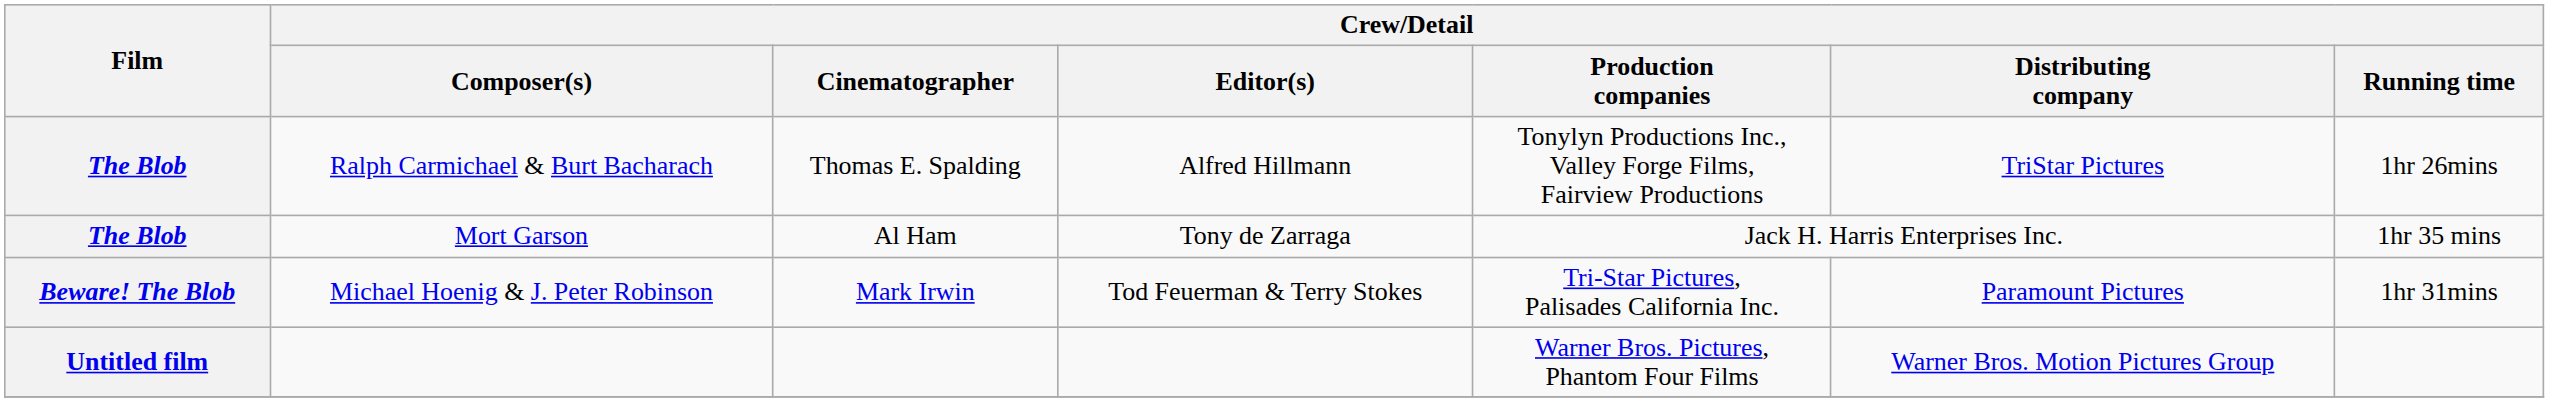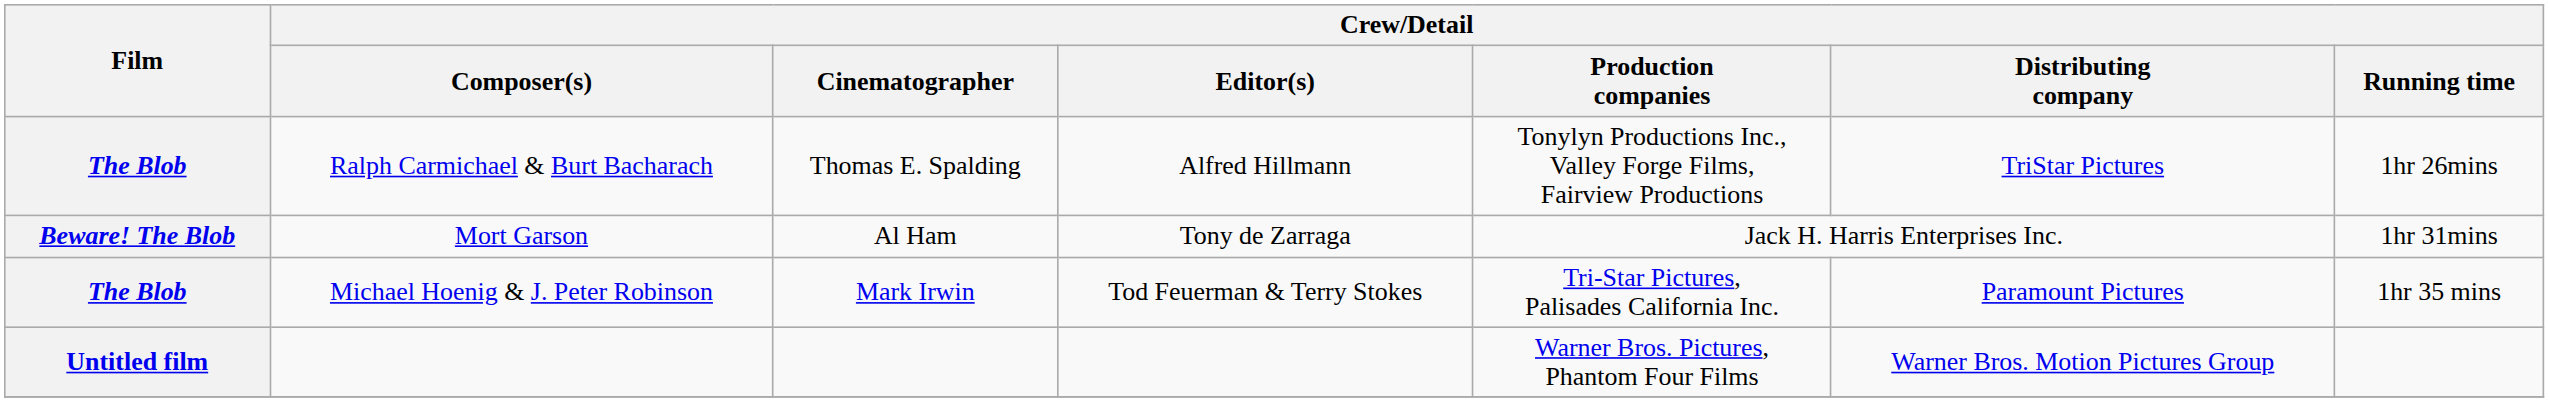Mort Garson | Film: The Blob -> Beware! The Blob
Mort Garson | Crew/Detail / Running time: 1hr 35 mins -> 1hr 31mins
Michael Hoenig & J. Peter Robinson | Film: Beware! The Blob -> The Blob
Michael Hoenig & J. Peter Robinson | Crew/Detail / Running time: 1hr 31mins -> 1hr 35 mins
